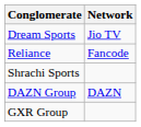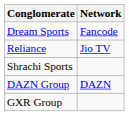Dream Sports | Network: Jio TV -> Fancode
Reliance | Network: Fancode -> Jio TV
